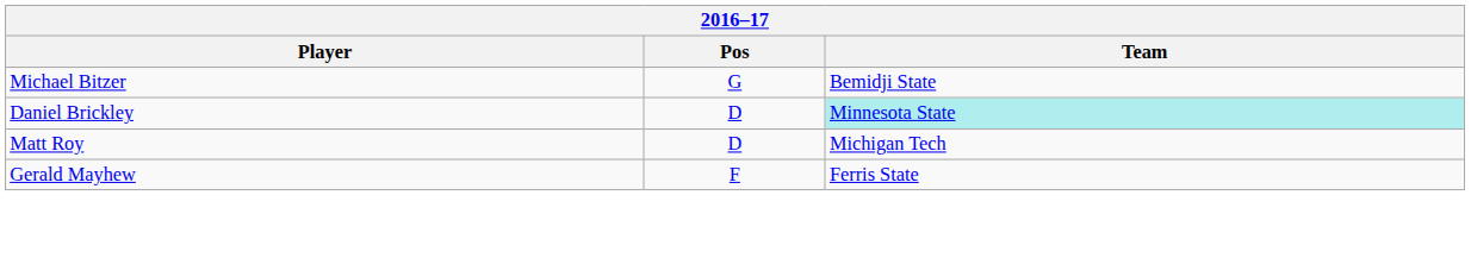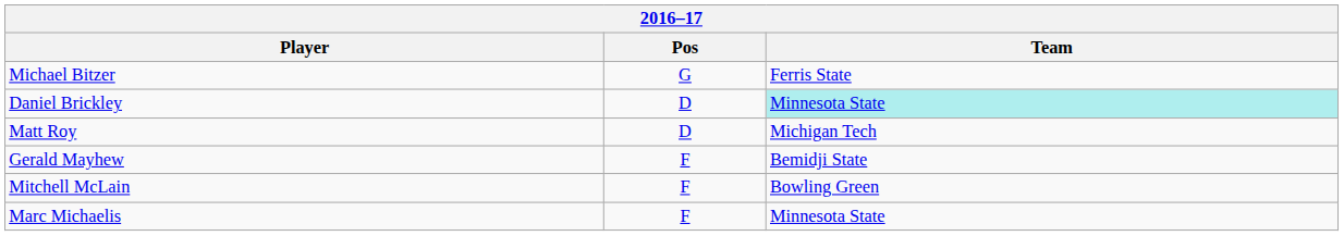Michael Bitzer | Team: Bemidji State -> Ferris State
Gerald Mayhew | Team: Ferris State -> Bemidji State
+ row: Mitchell McLain | F | Bowling Green
+ row: Marc Michaelis | F | Minnesota State
